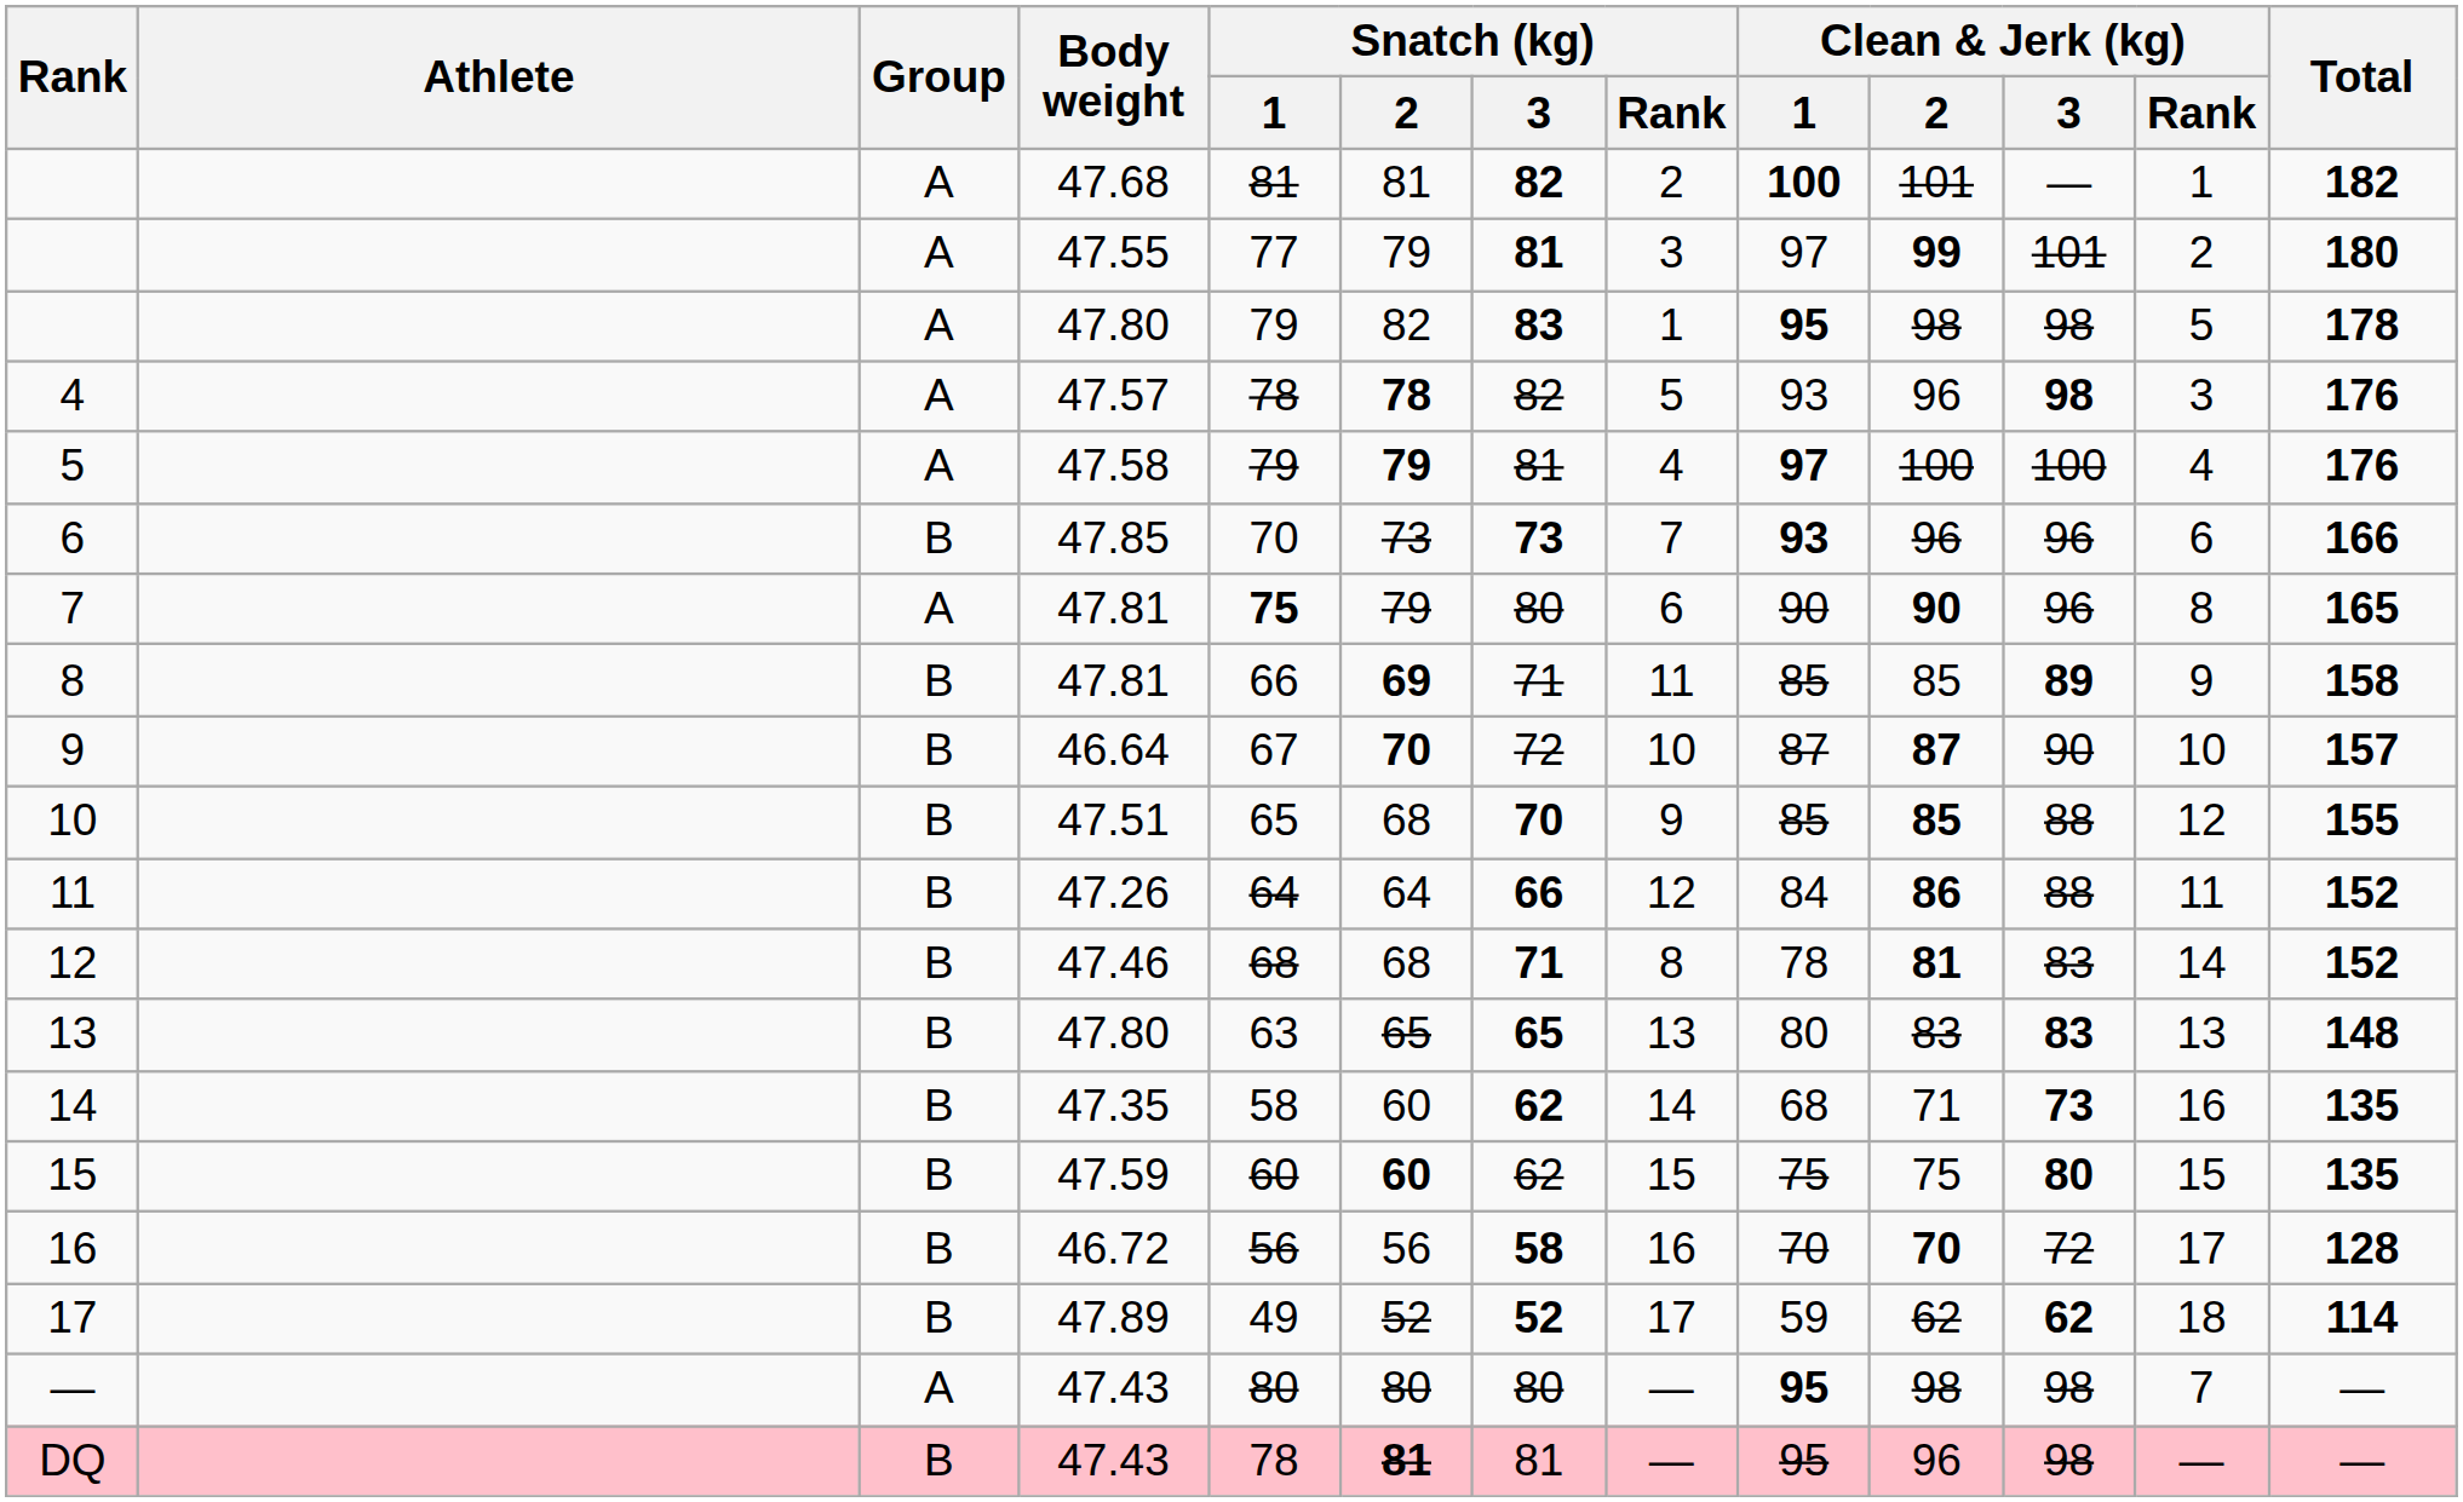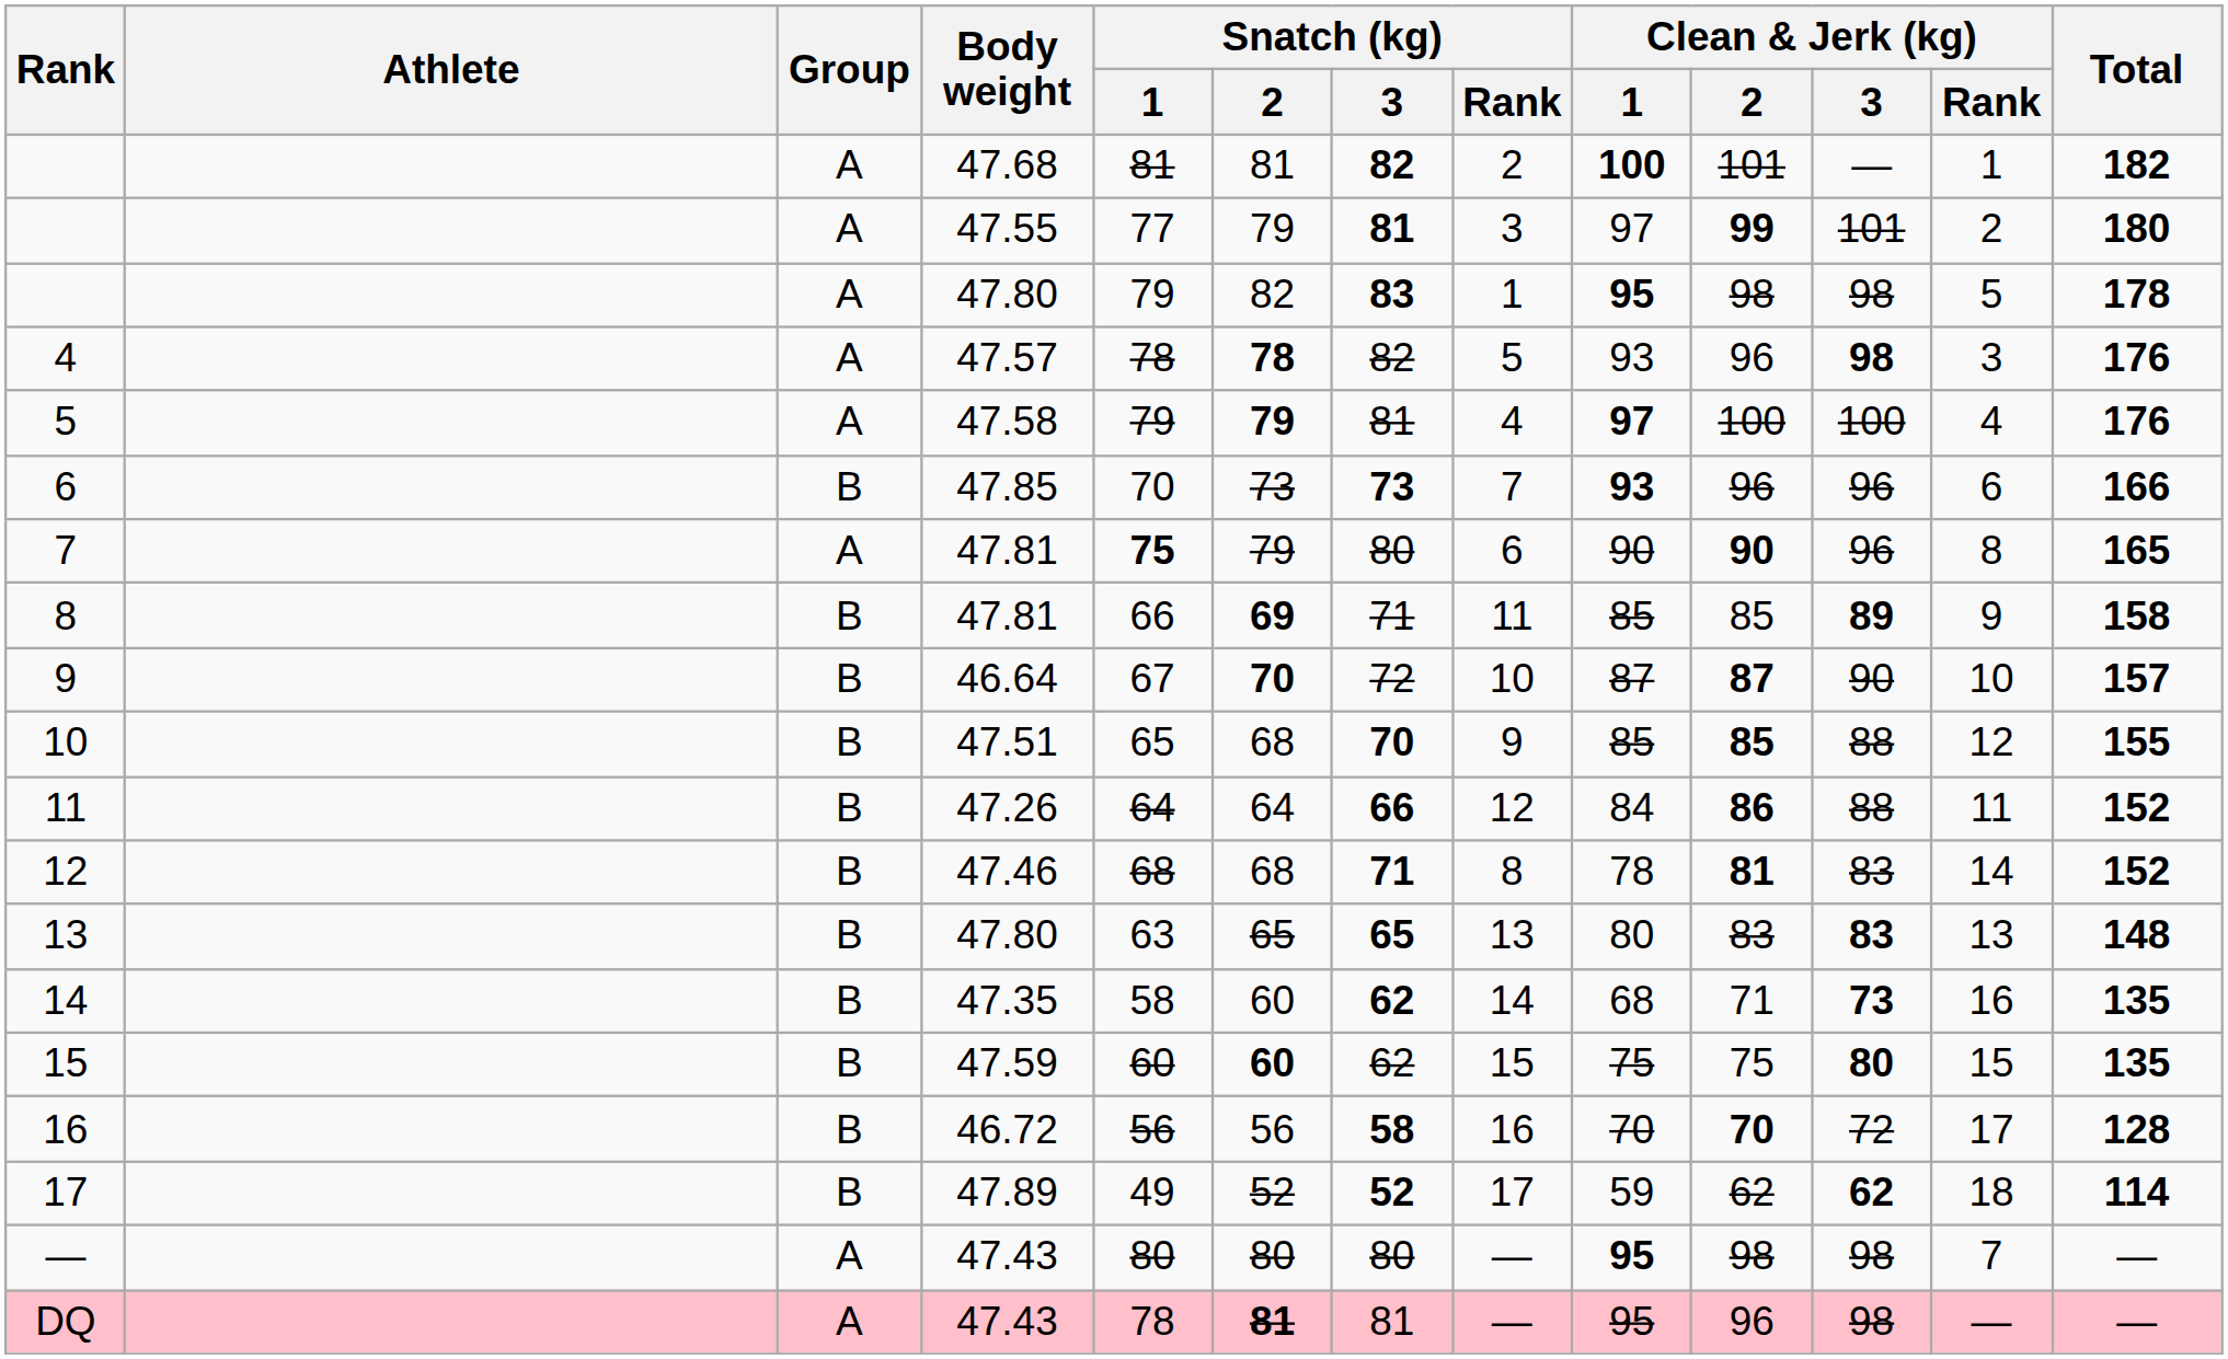DQ | Group: B -> A
